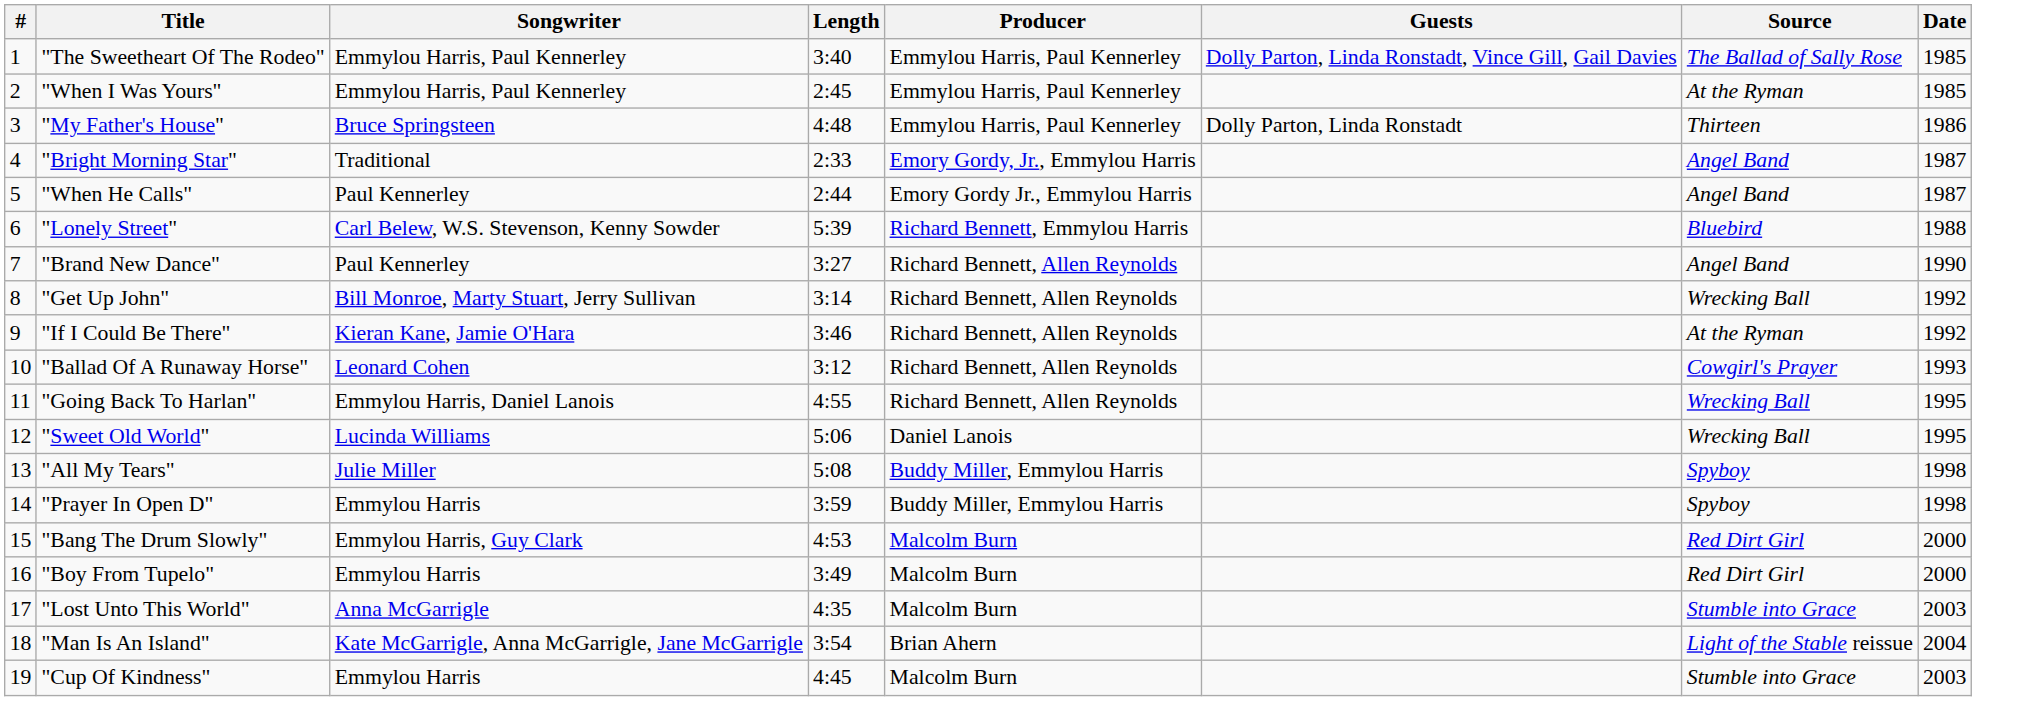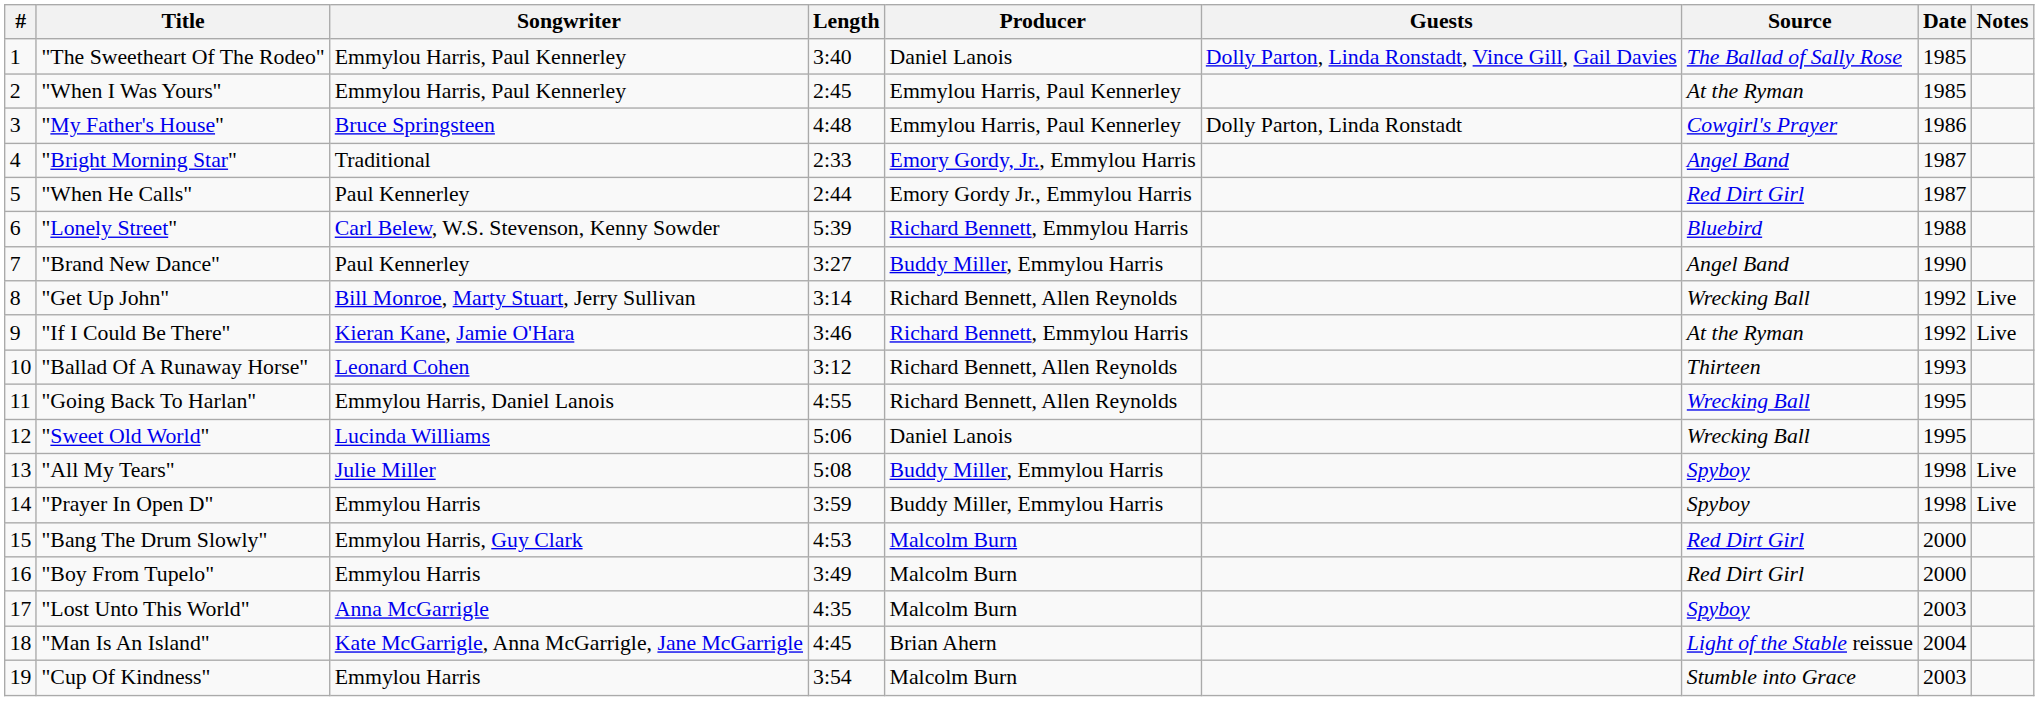+ column: Notes | Live | Live | Live | Live
"The Sweetheart Of The Rodeo" | Producer: Emmylou Harris, Paul Kennerley -> Daniel Lanois
"My Father's House" | Source: Thirteen -> Cowgirl's Prayer
"When He Calls" | Source: Angel Band -> Red Dirt Girl
"Brand New Dance" | Producer: Richard Bennett, Allen Reynolds -> Buddy Miller, Emmylou Harris
"If I Could Be There" | Producer: Richard Bennett, Allen Reynolds -> Richard Bennett, Emmylou Harris
"Ballad Of A Runaway Horse" | Source: Cowgirl's Prayer -> Thirteen
"Lost Unto This World" | Source: Stumble into Grace -> Spyboy
"Man Is An Island" | Length: 3:54 -> 4:45
"Cup Of Kindness" | Length: 4:45 -> 3:54
